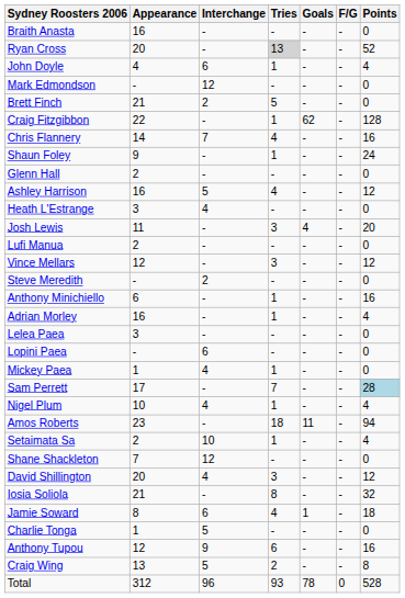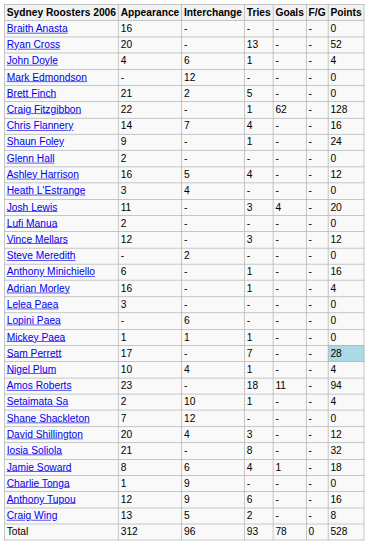Ryan Cross | Tries: lightgrey background -> no background
Mickey Paea | Interchange: 4 -> 1
Charlie Tonga | Interchange: 5 -> 9
